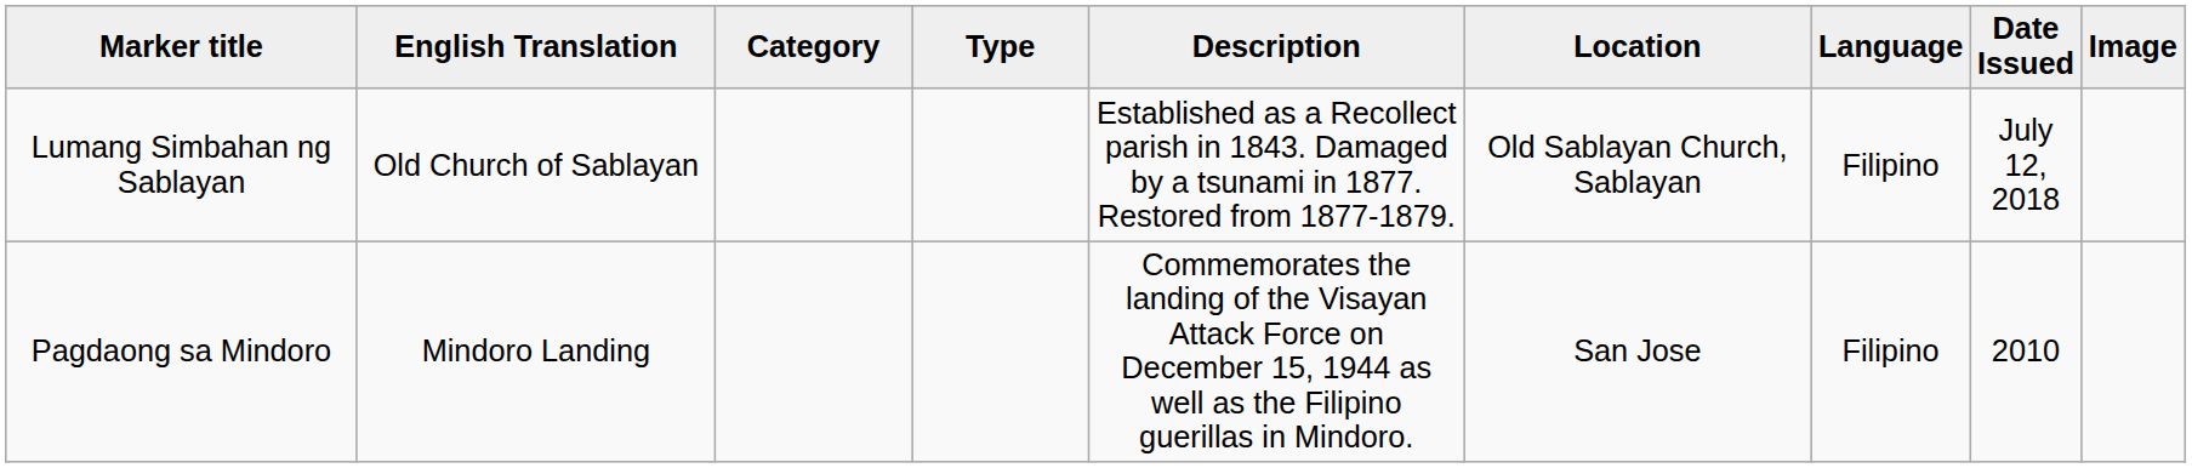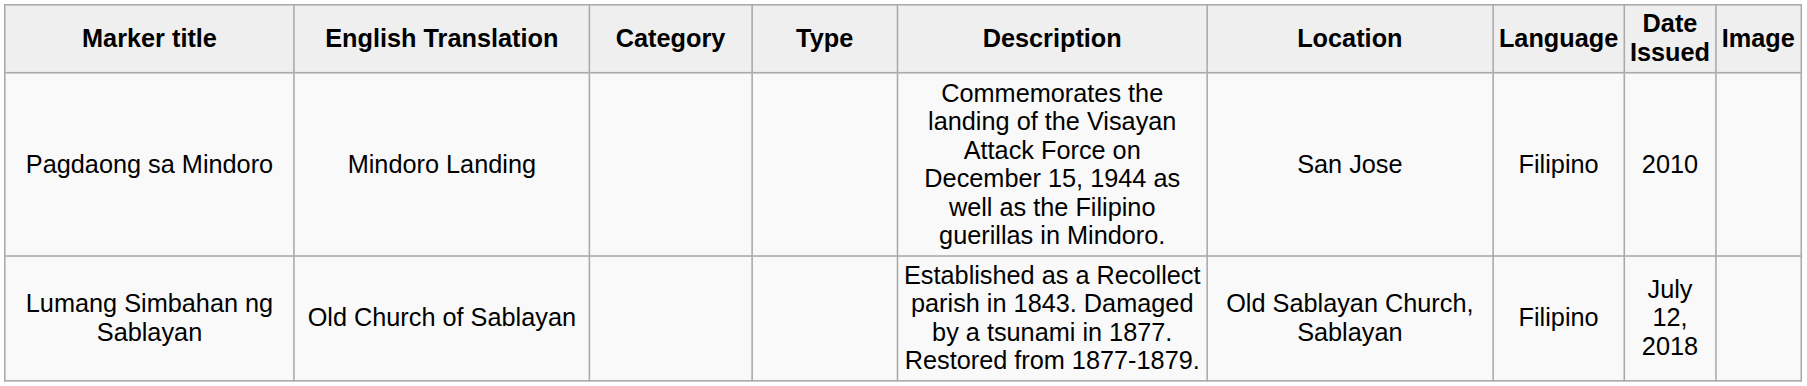rows swapped: Lumang Simbahan ng Sablayan <-> Pagdaong sa Mindoro
